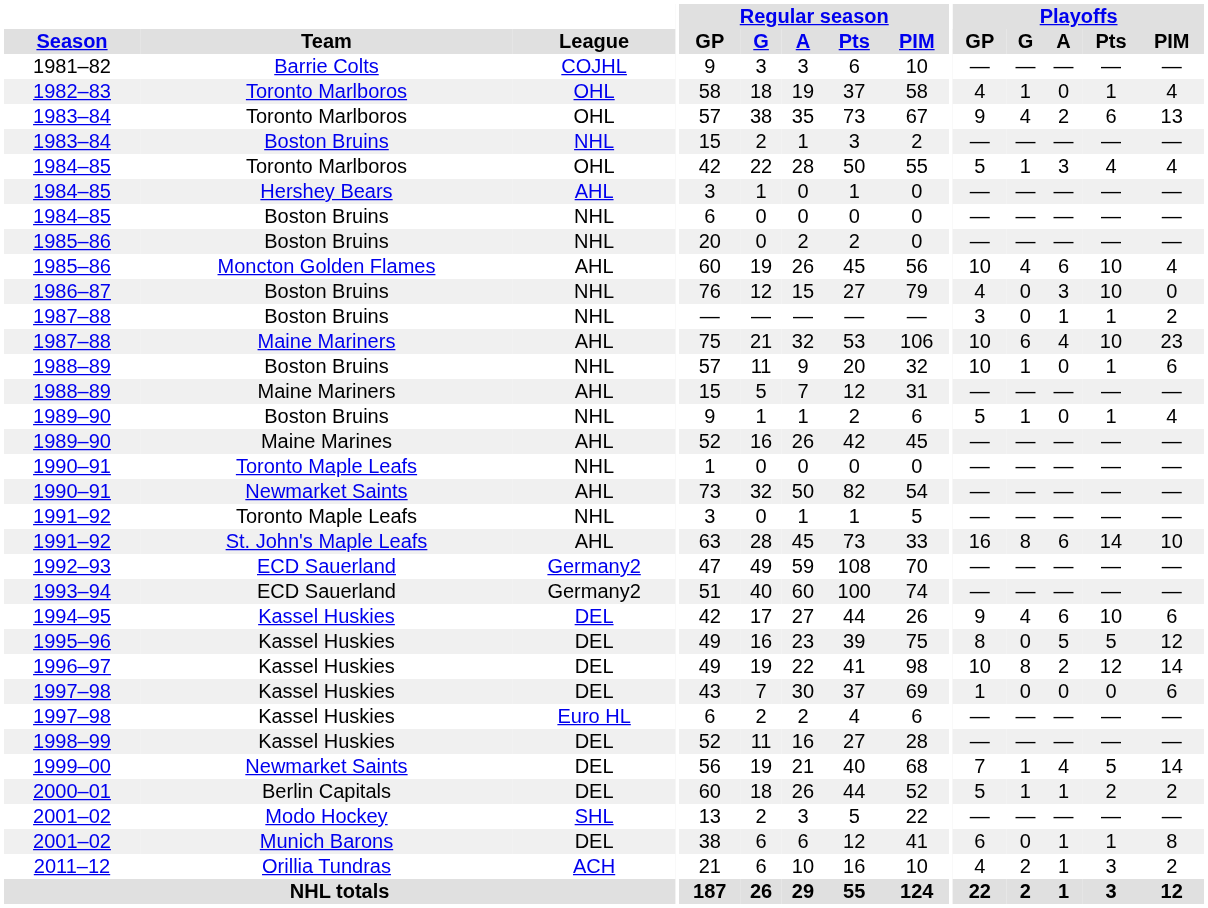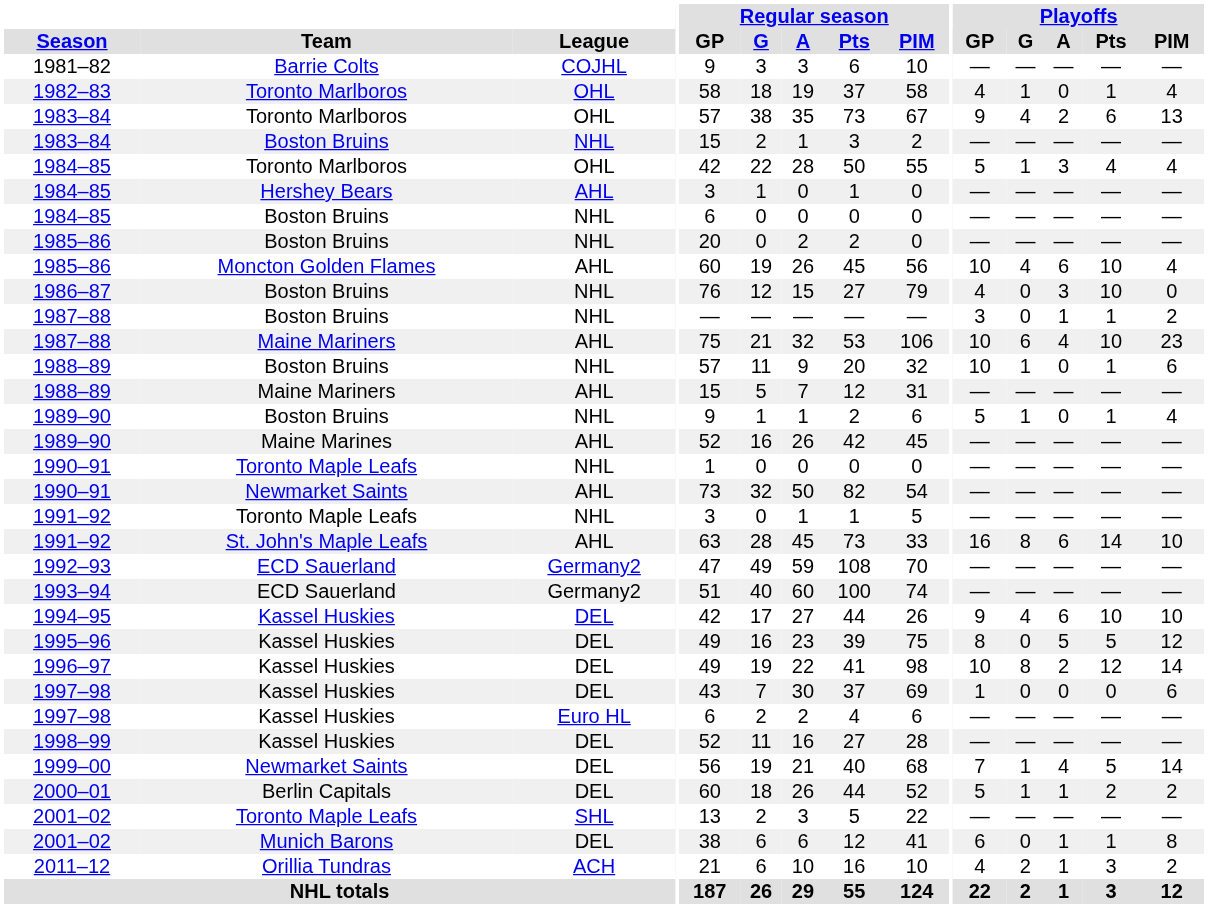1994–95 | Playoffs / PIM: 6 -> 10
2001–02 / SHL | Team: Modo Hockey -> Toronto Maple Leafs
